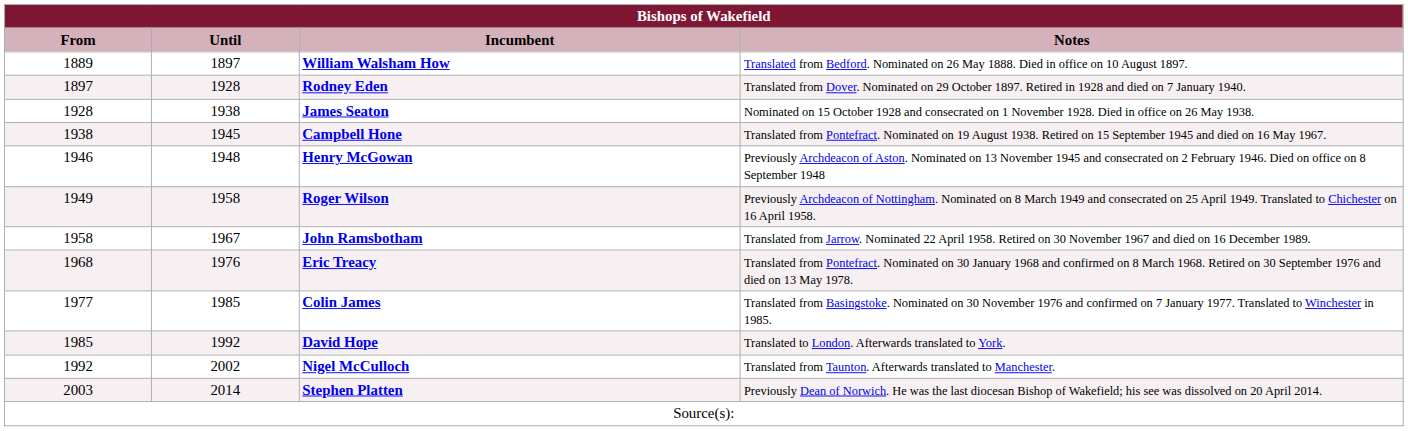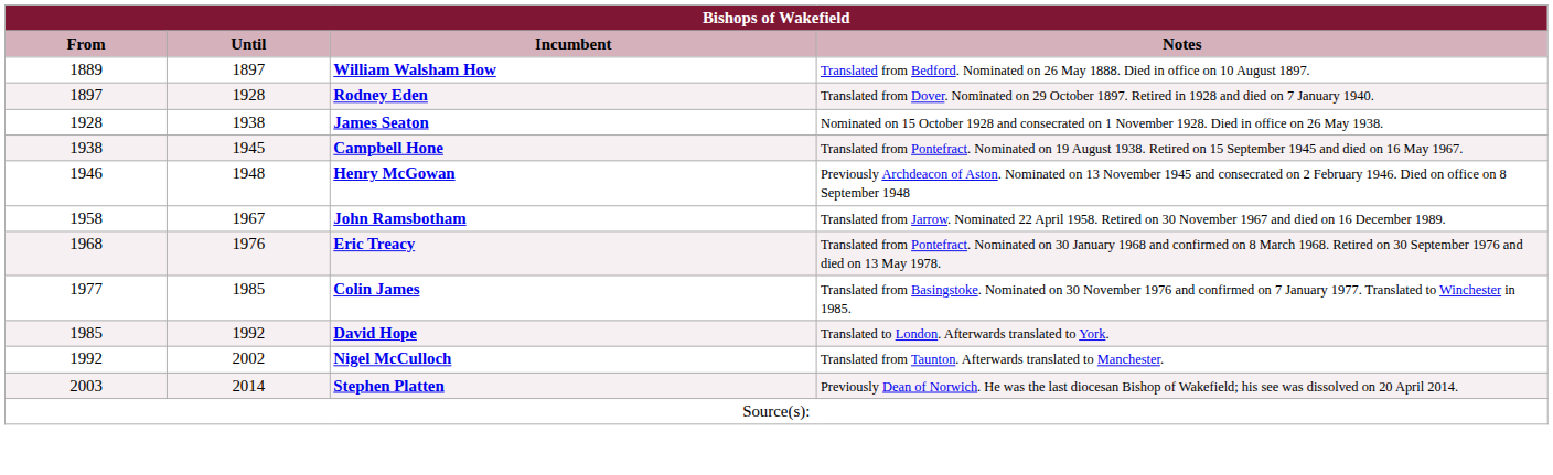- row: 1949 | 1958 | Roger Wilson | Previously Archdeacon of Nottingham. Nominated on 8 March 1949 and consecrated on 25 April 1949. Translated to Chichester on 16 April 1958.
